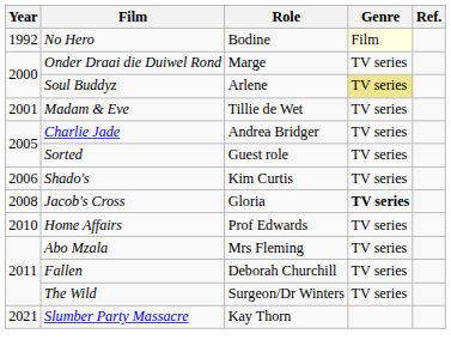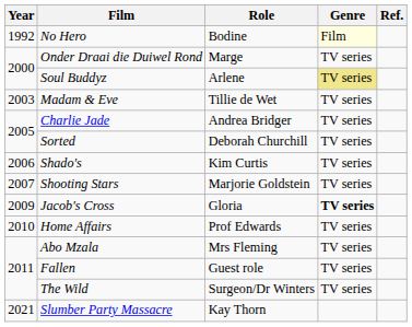Madam & Eve | Year: 2001 -> 2003
Sorted | Role: Guest role -> Deborah Churchill
+ row: 2007 | Shooting Stars | Marjorie Goldstein | TV series
Jacob's Cross | Year: 2008 -> 2009
Fallen | Role: Deborah Churchill -> Guest role
